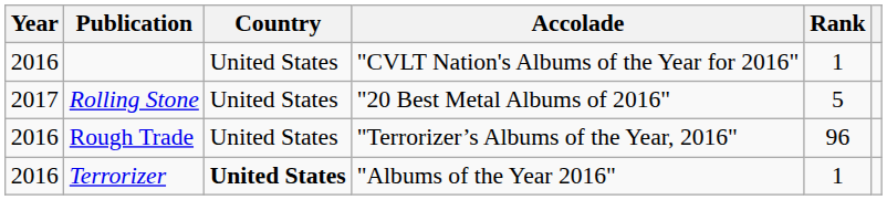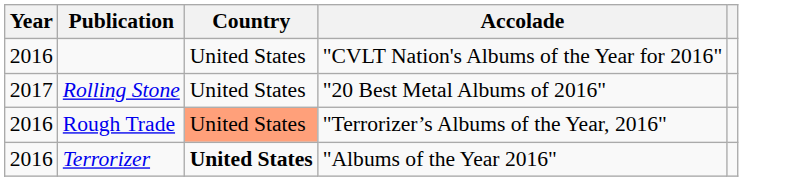- column: Rank | 1 | 5 | 96 | 1
Rough Trade | Country: no background -> lightsalmon background
